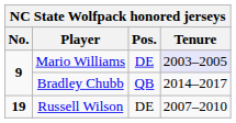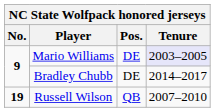Bradley Chubb | Pos.: QB -> DE
Russell Wilson | Pos.: DE -> QB
